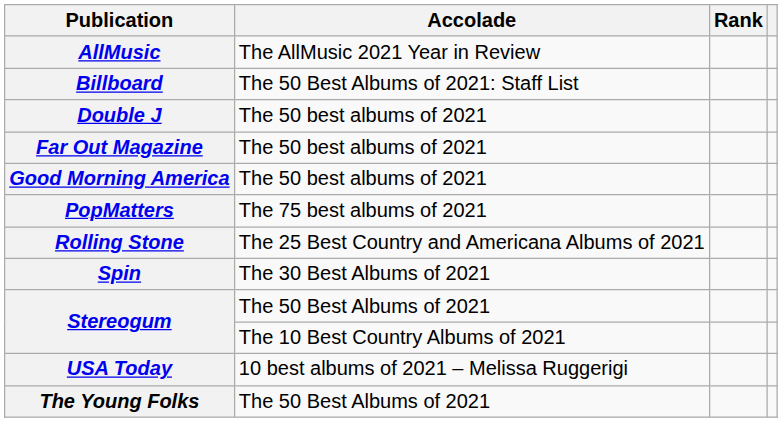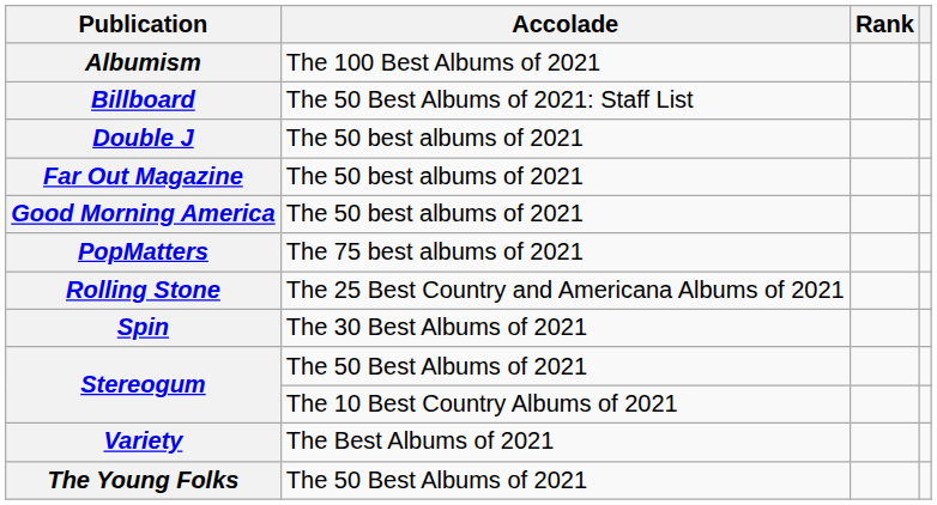+ row: Albumism | The 100 Best Albums of 2021
- row: AllMusic | The AllMusic 2021 Year in Review
- row: USA Today | 10 best albums of 2021 – Melissa Ruggerigi
+ row: Variety | The Best Albums of 2021
